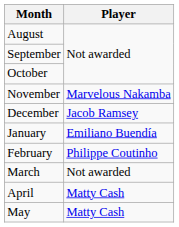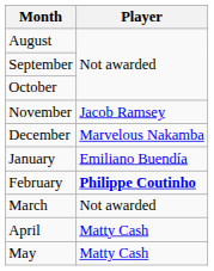November | Player: Marvelous Nakamba -> Jacob Ramsey
December | Player: Jacob Ramsey -> Marvelous Nakamba
February | Player: normal -> bold
